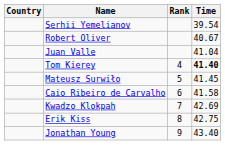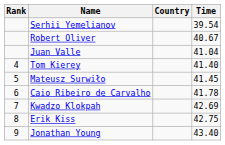columns swapped: Rank <-> Country
Tom Kierey | Time: bold -> normal
Caio Ribeiro de Carvalho | Time: 41.58 -> 41.78
